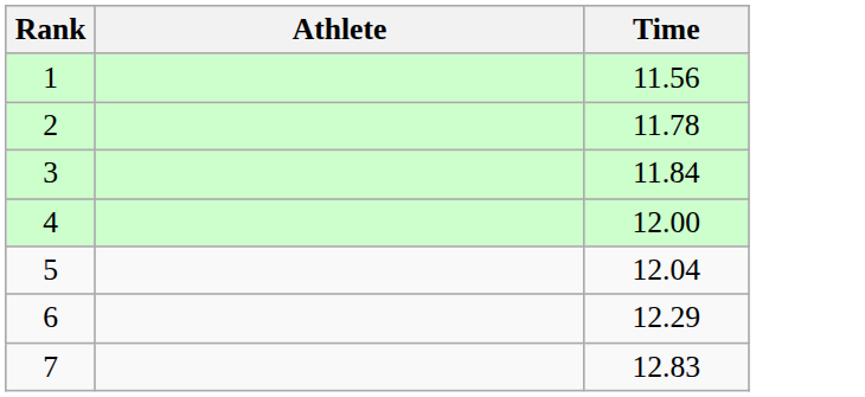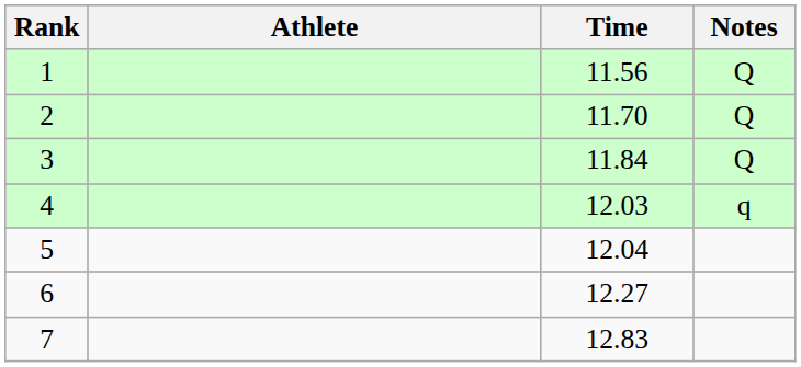+ column: Notes | Q | Q | Q | q
2 | Time: 11.78 -> 11.70
4 | Time: 12.00 -> 12.03
6 | Time: 12.29 -> 12.27
